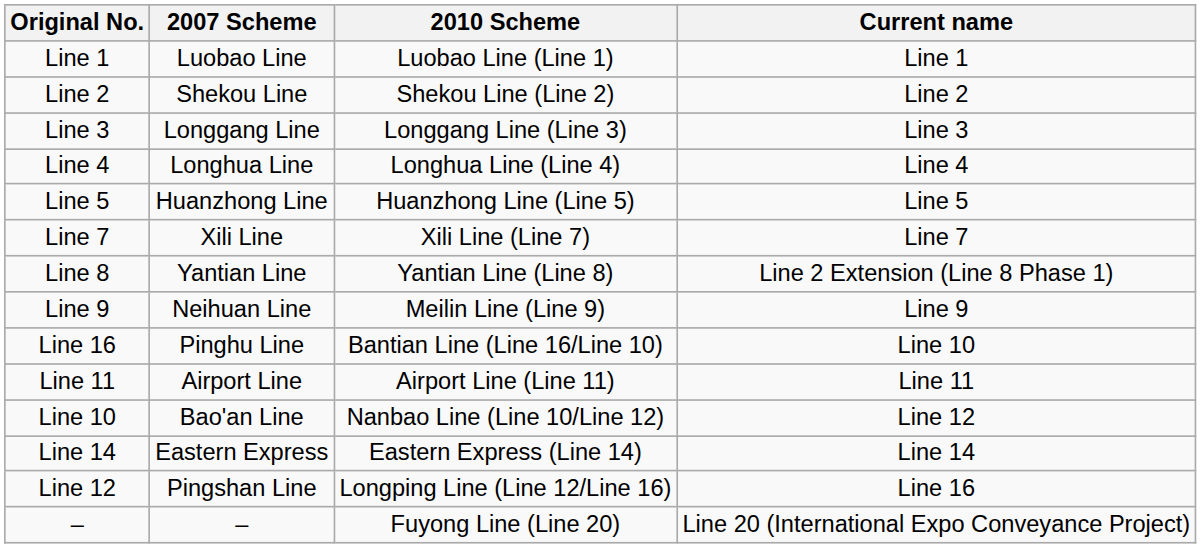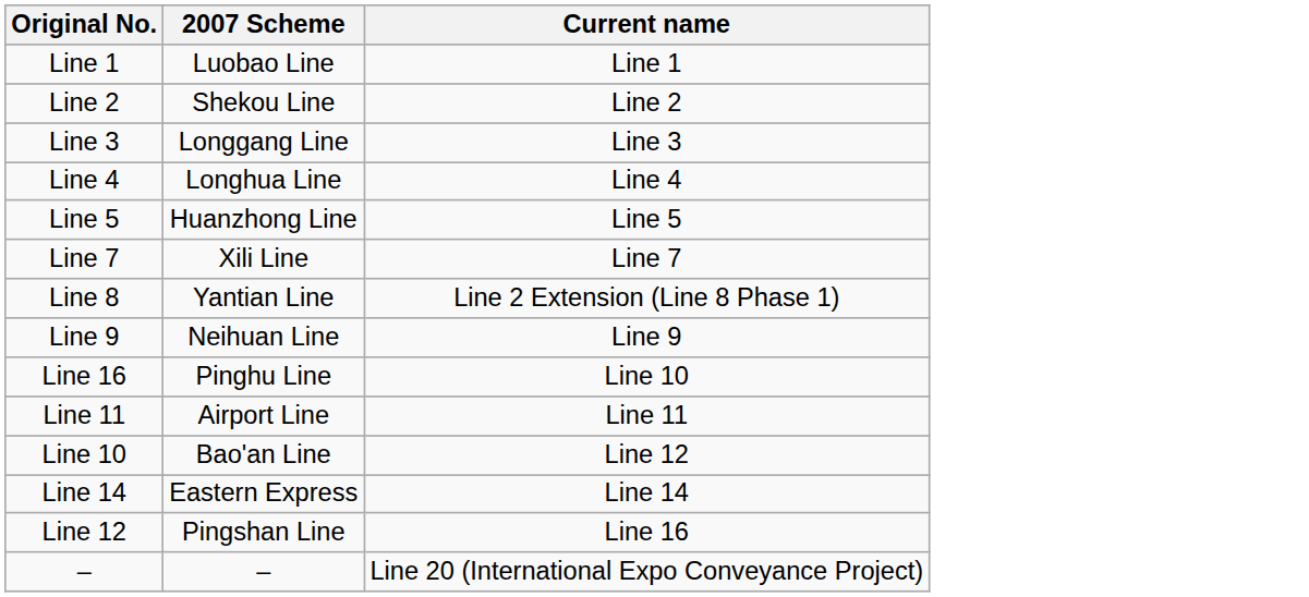- column: 2010 Scheme | Luobao Line (Line 1) | Shekou Line (Line 2) | Longgang Line (Line 3) | Longhua Line (Line 4) | Huanzhong Line (Line 5) | Xili Line (Line 7) | Yantian Line (Line 8) | Meilin Line (Line 9) | Bantian Line (Line 16/Line 10) | Airport Line (Line 11) | Nanbao Line (Line 10/Line 12) | Eastern Express (Line 14) | Longping Line (Line 12/Line 16) | Fuyong Line (Line 20)
